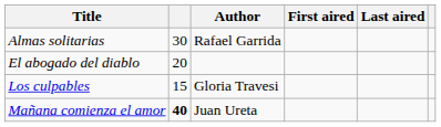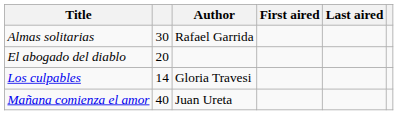Los culpables | column 2: 15 -> 14
Mañana comienza el amor | column 2: bold -> normal
